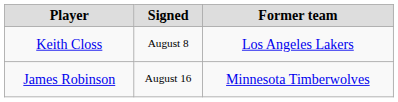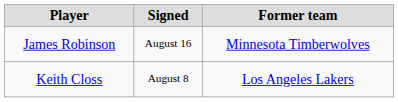rows swapped: Keith Closs <-> James Robinson
